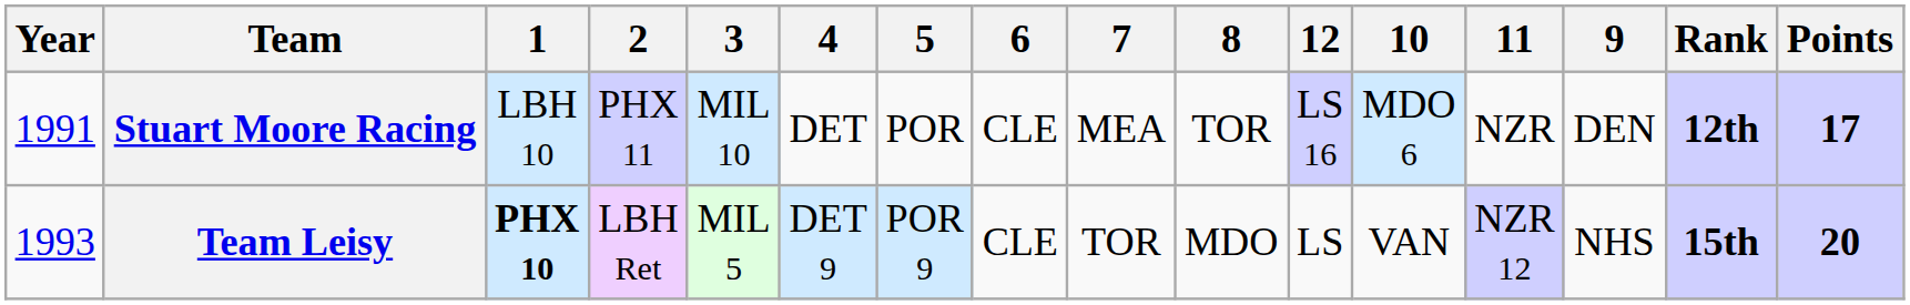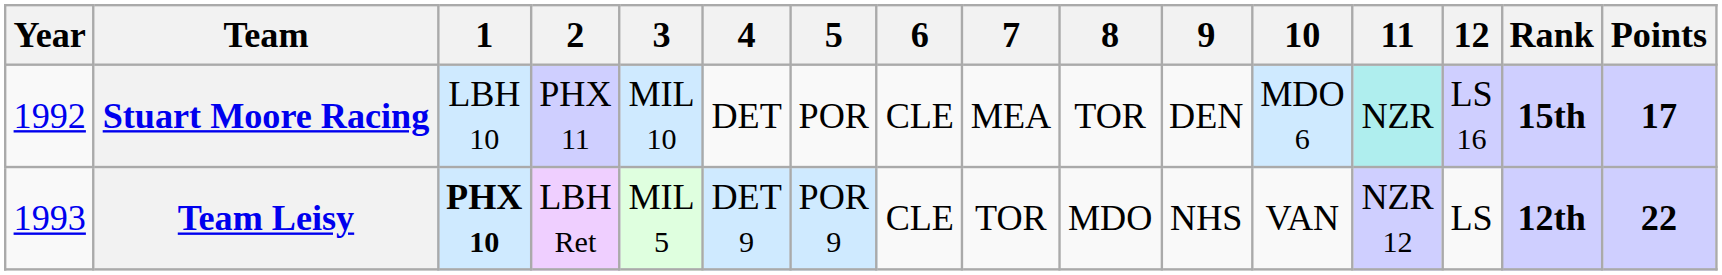columns swapped: 9 <-> 12
Stuart Moore Racing | Year: 1991 -> 1992
Stuart Moore Racing | 11: no background -> paleturquoise background
Stuart Moore Racing | Rank: 12th -> 15th
Team Leisy | Rank: 15th -> 12th
Team Leisy | Points: 20 -> 22
